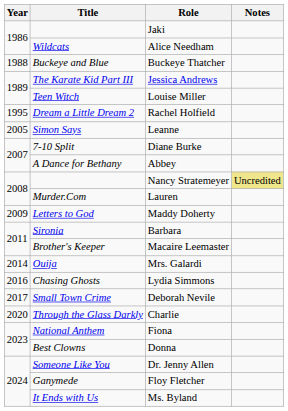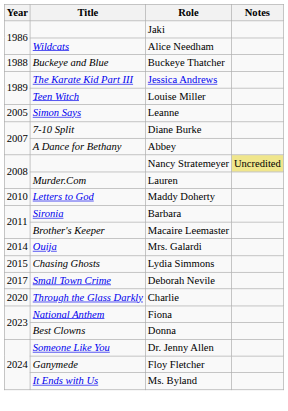- row: 1995 | Dream a Little Dream 2 | Rachel Holfield
Maddy Doherty | Year: 2009 -> 2010
Lydia Simmons | Year: 2016 -> 2015
